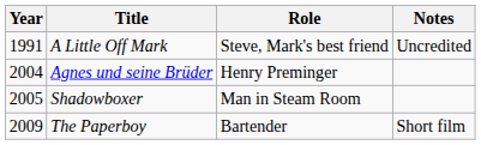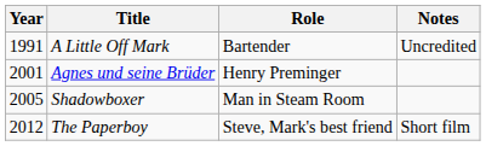A Little Off Mark | Role: Steve, Mark's best friend -> Bartender
Agnes und seine Brüder | Year: 2004 -> 2001
The Paperboy | Year: 2009 -> 2012
The Paperboy | Role: Bartender -> Steve, Mark's best friend
